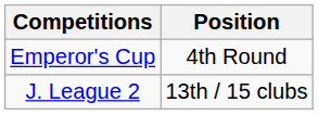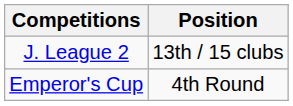rows swapped: J. League 2 <-> Emperor's Cup
